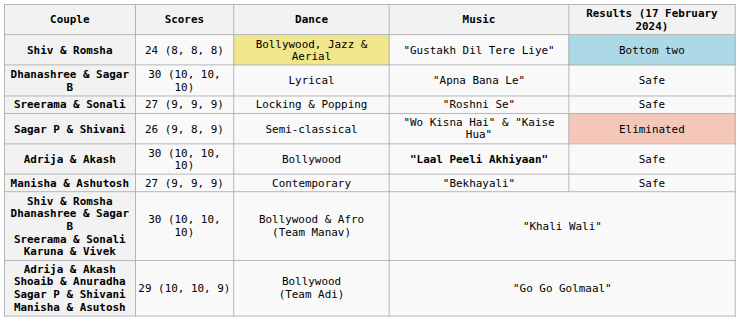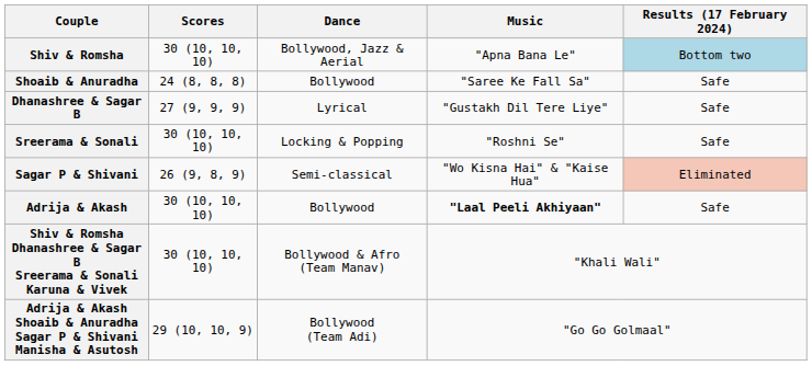Shiv & Romsha | Scores: 24 (8, 8, 8) -> 30 (10, 10, 10)
Shiv & Romsha | Dance: khaki background -> no background
Shiv & Romsha | Music: "Gustakh Dil Tere Liye" -> "Apna Bana Le"
+ row: Shoaib & Anuradha | 24 (8, 8, 8) | Bollywood | "Saree Ke Fall Sa" | Safe
Dhanashree & Sagar B | Scores: 30 (10, 10, 10) -> 27 (9, 9, 9)
Dhanashree & Sagar B | Music: "Apna Bana Le" -> "Gustakh Dil Tere Liye"
Sreerama & Sonali | Scores: 27 (9, 9, 9) -> 30 (10, 10, 10)
- row: Manisha & Ashutosh | 27 (9, 9, 9) | Contemporary | "Bekhayali" | Safe
